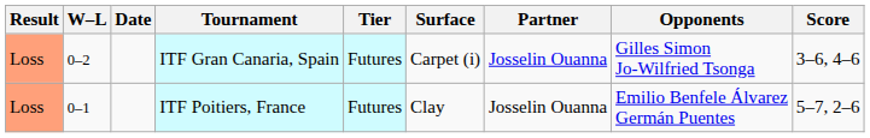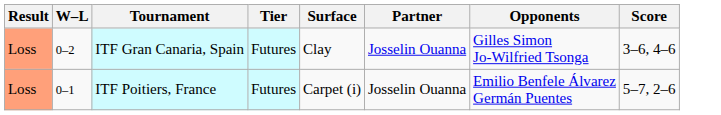- column: Date
ITF Gran Canaria, Spain | Surface: Carpet (i) -> Clay
ITF Poitiers, France | Surface: Clay -> Carpet (i)
